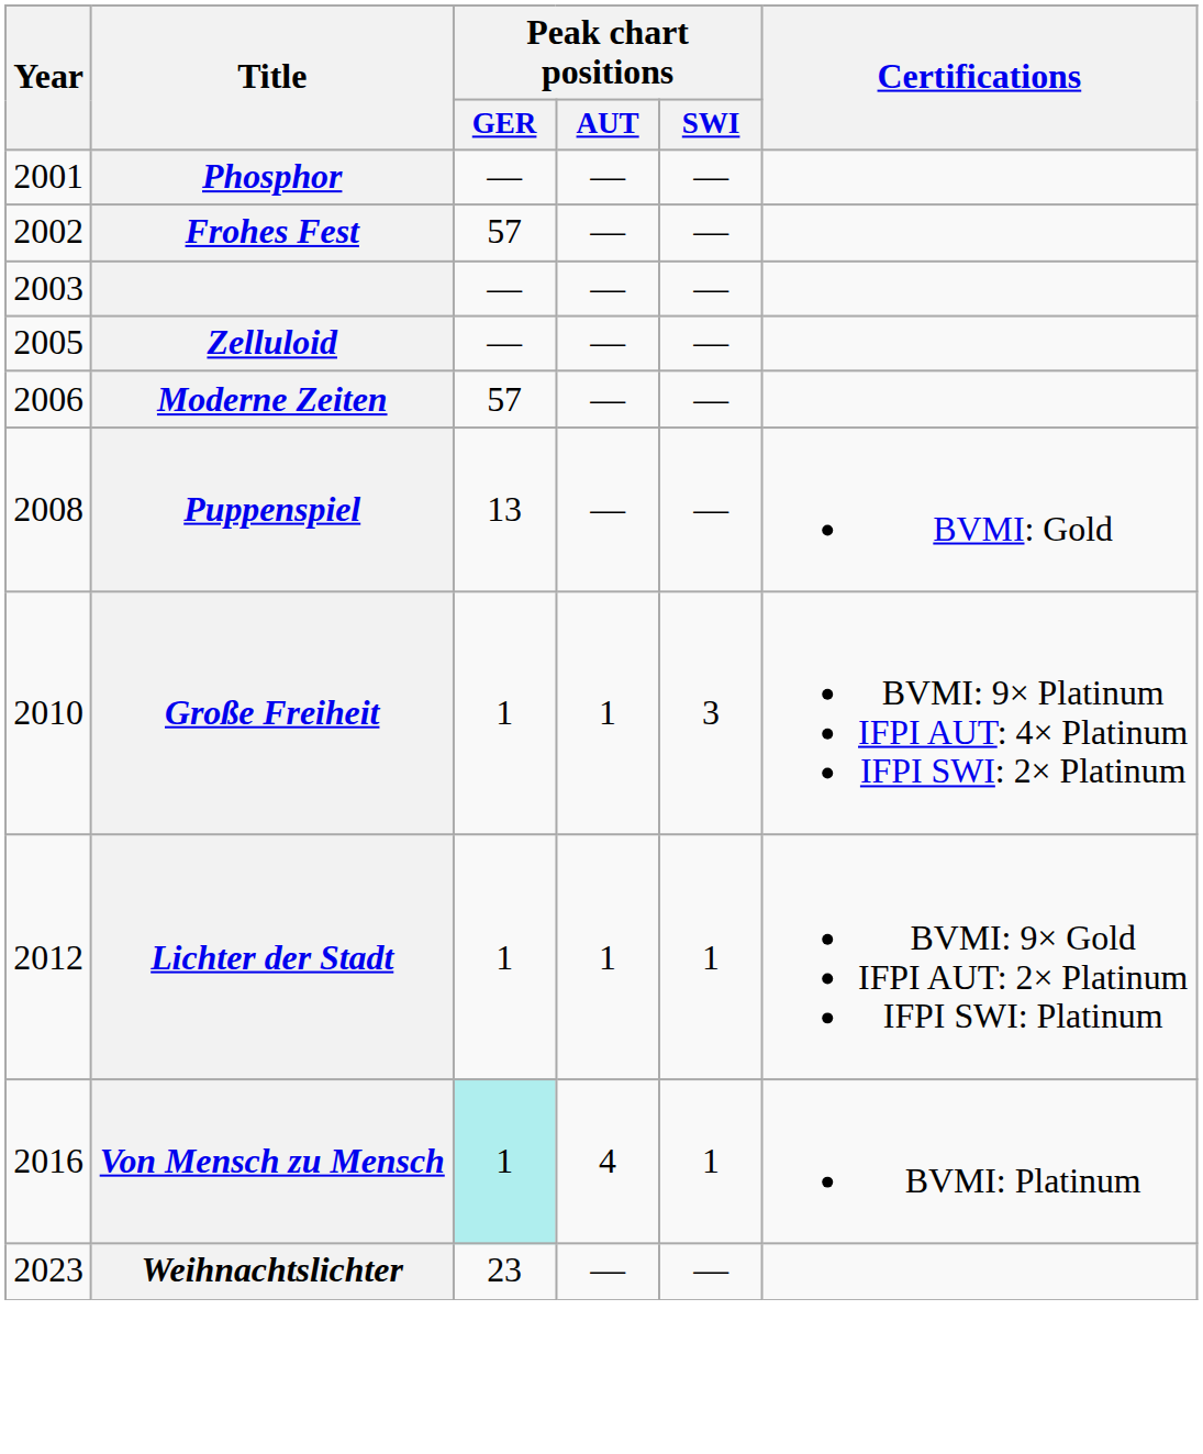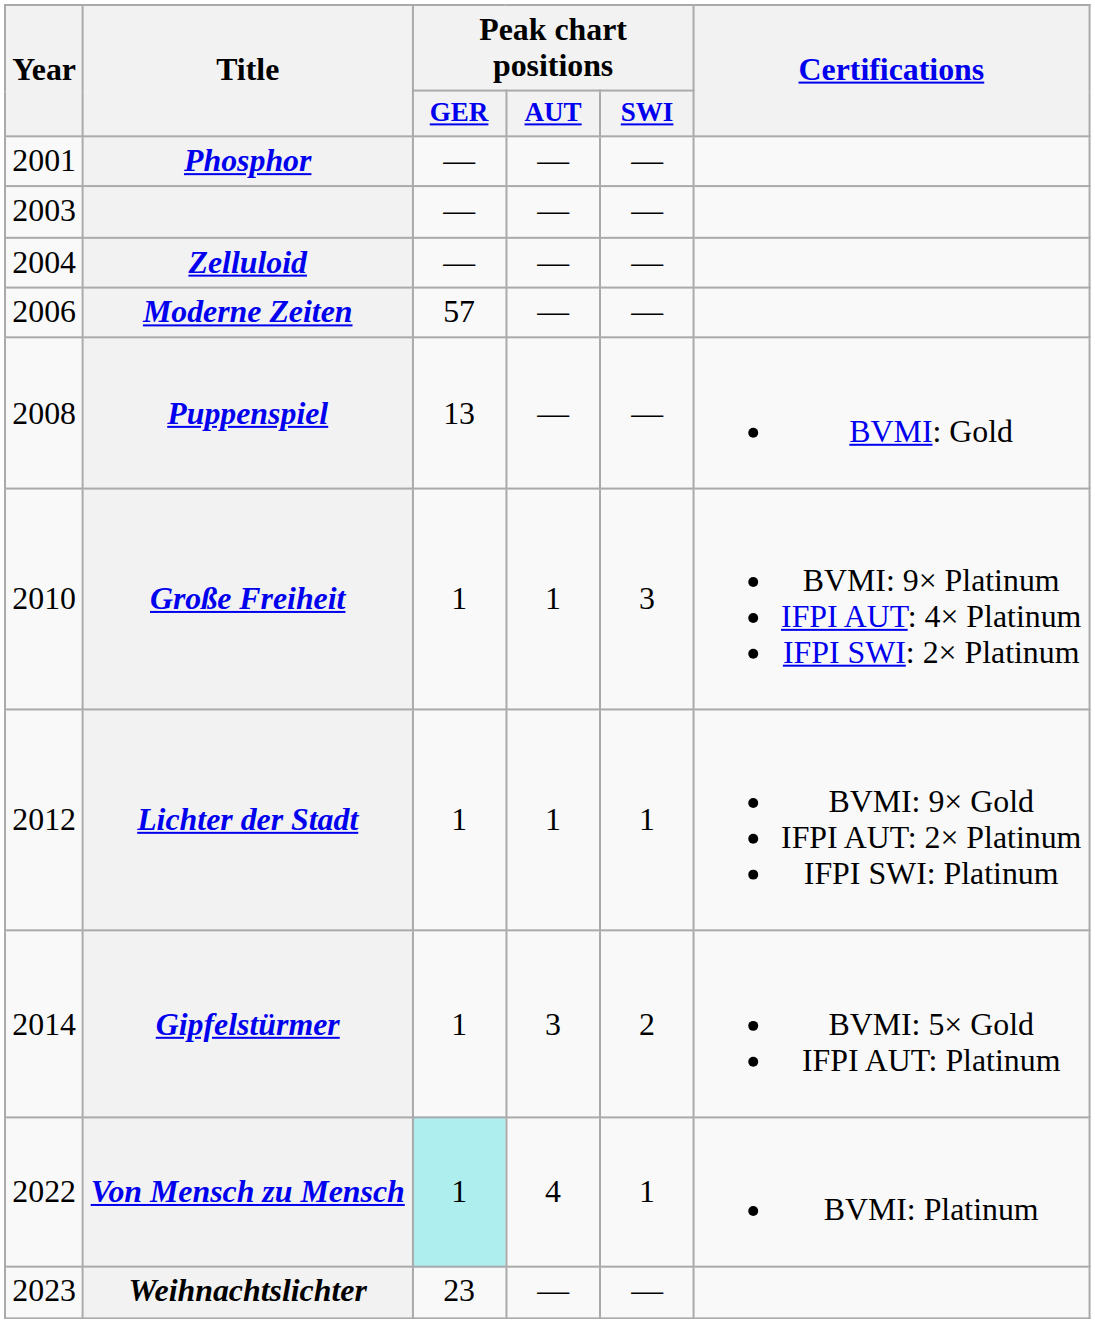- row: 2002 | Frohes Fest | 57 | — | —
Zelluloid | Year: 2005 -> 2004
+ row: 2014 | Gipfelstürmer | 1 | 3 | 2 | BVMI: 5× Gold IFPI AUT: Platinum
Von Mensch zu Mensch | Year: 2016 -> 2022
